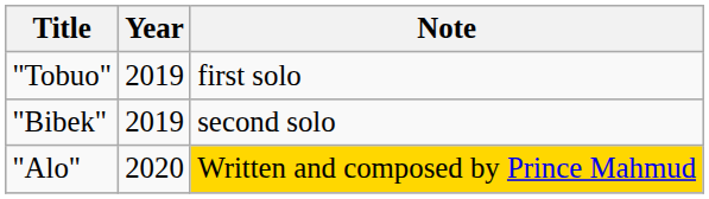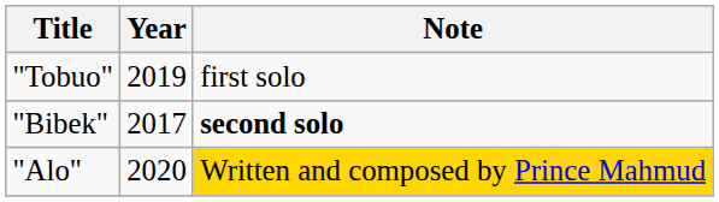"Bibek" | Year: 2019 -> 2017
"Bibek" | Note: normal -> bold
